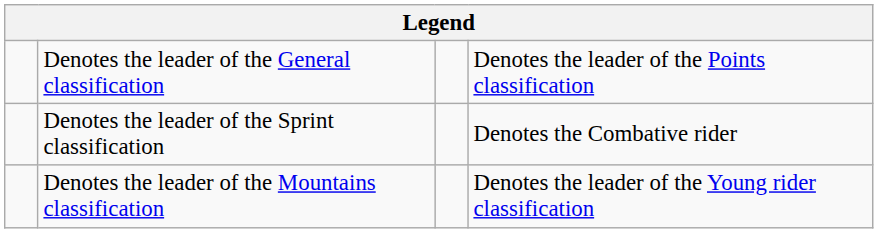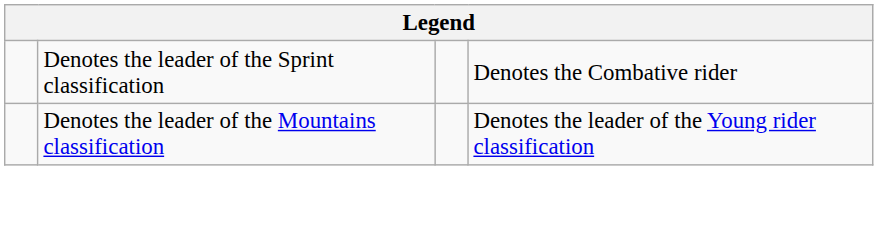- row: Denotes the leader of the General classification | Denotes the leader of the Points classification
